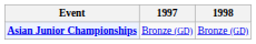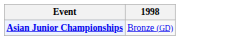- column: 1997 | Bronze (GD)
